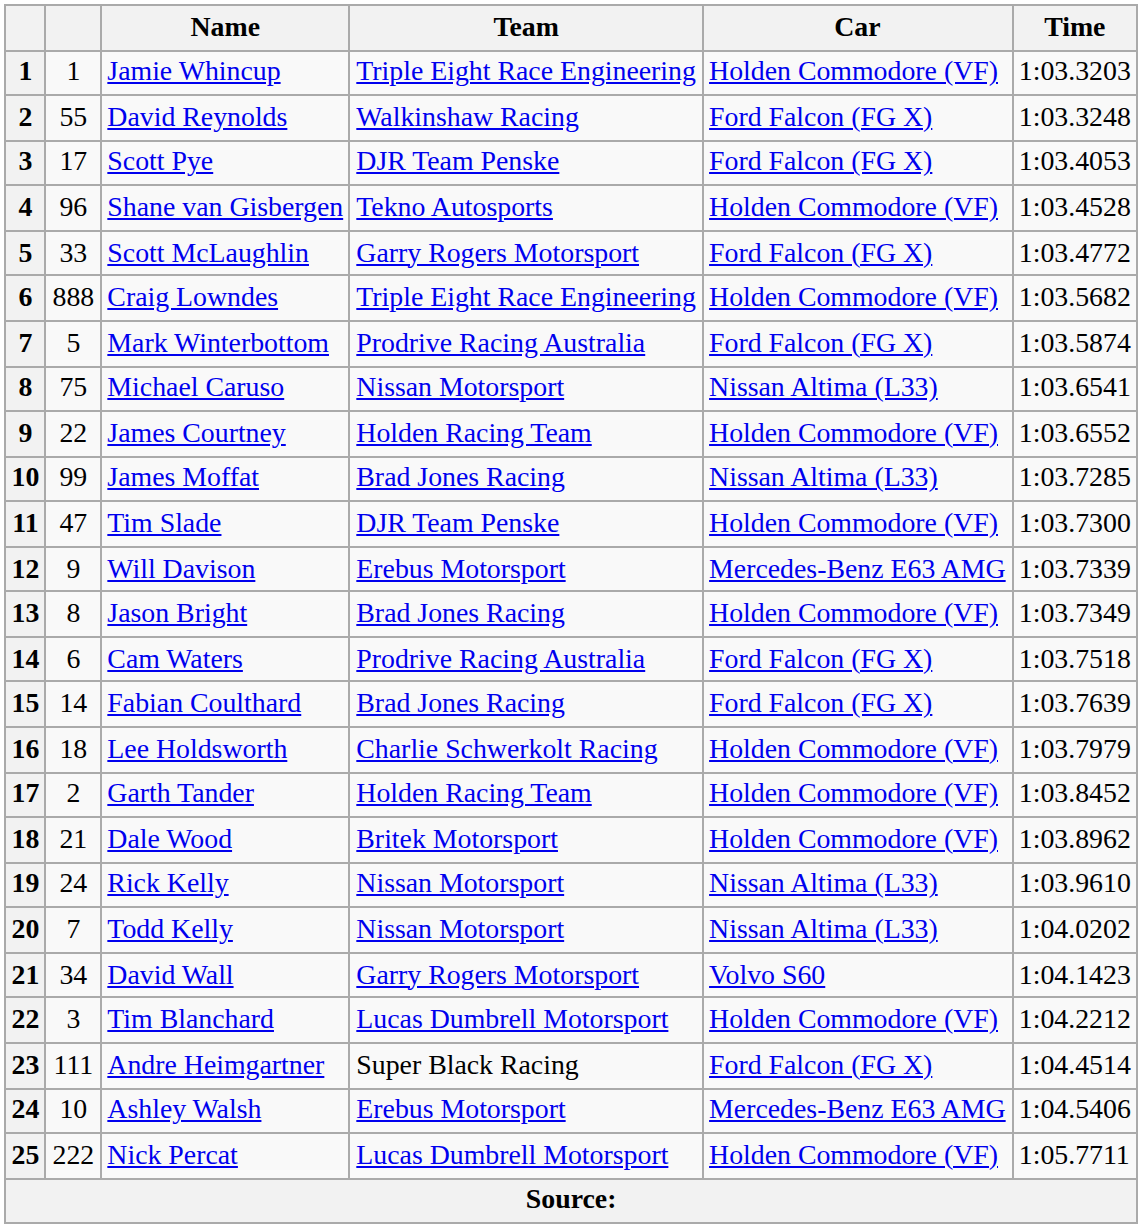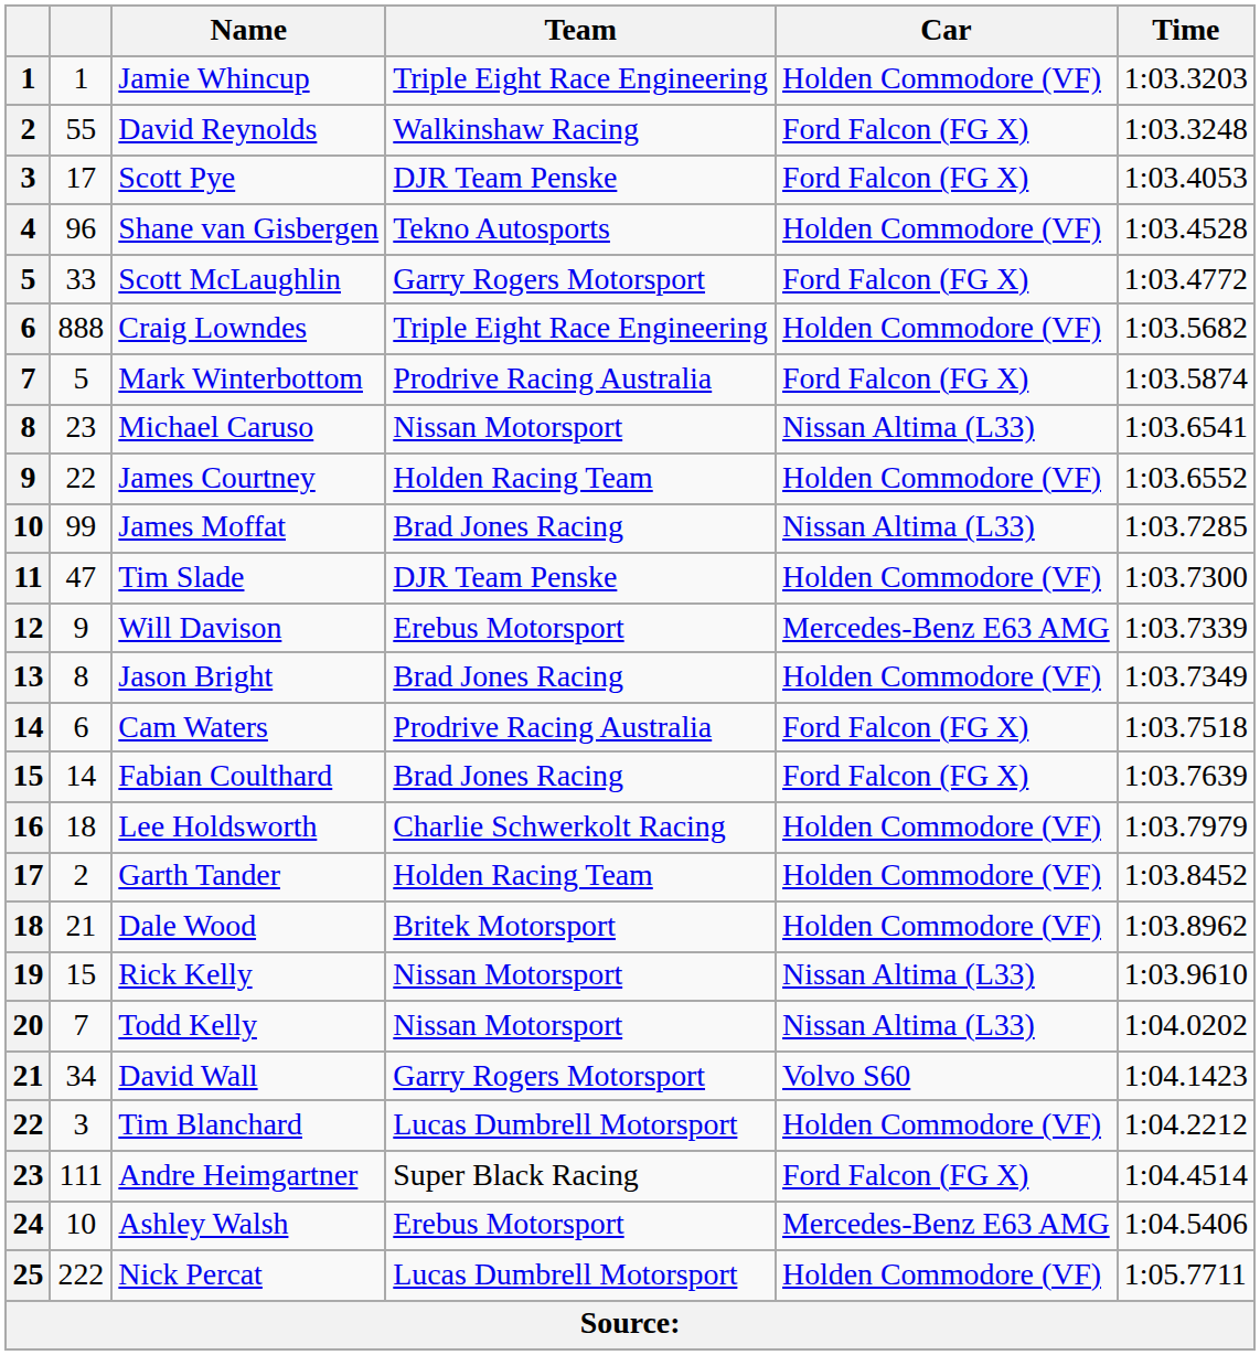Michael Caruso | column 2: 75 -> 23
Rick Kelly | column 2: 24 -> 15
